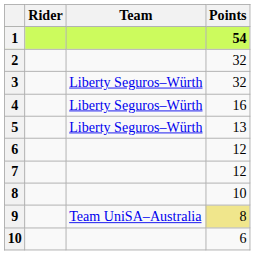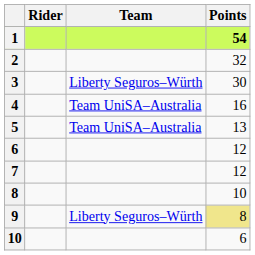3 | Points: 32 -> 30
4 | Team: Liberty Seguros–Würth -> Team UniSA–Australia
5 | Team: Liberty Seguros–Würth -> Team UniSA–Australia
9 | Team: Team UniSA–Australia -> Liberty Seguros–Würth
